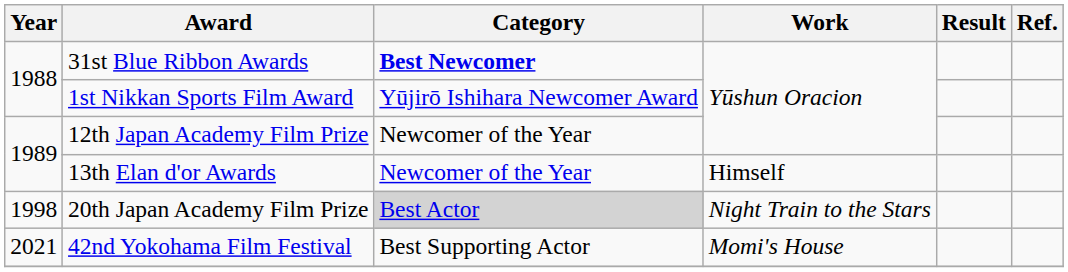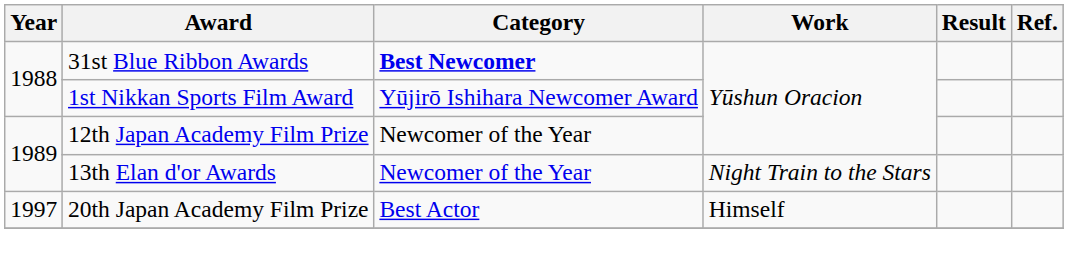13th Elan d'or Awards | Work: Himself -> Night Train to the Stars
20th Japan Academy Film Prize | Year: 1998 -> 1997
20th Japan Academy Film Prize | Category: lightgrey background -> no background
20th Japan Academy Film Prize | Work: Night Train to the Stars -> Himself
- row: 2021 | 42nd Yokohama Film Festival | Best Supporting Actor | Momi's House
